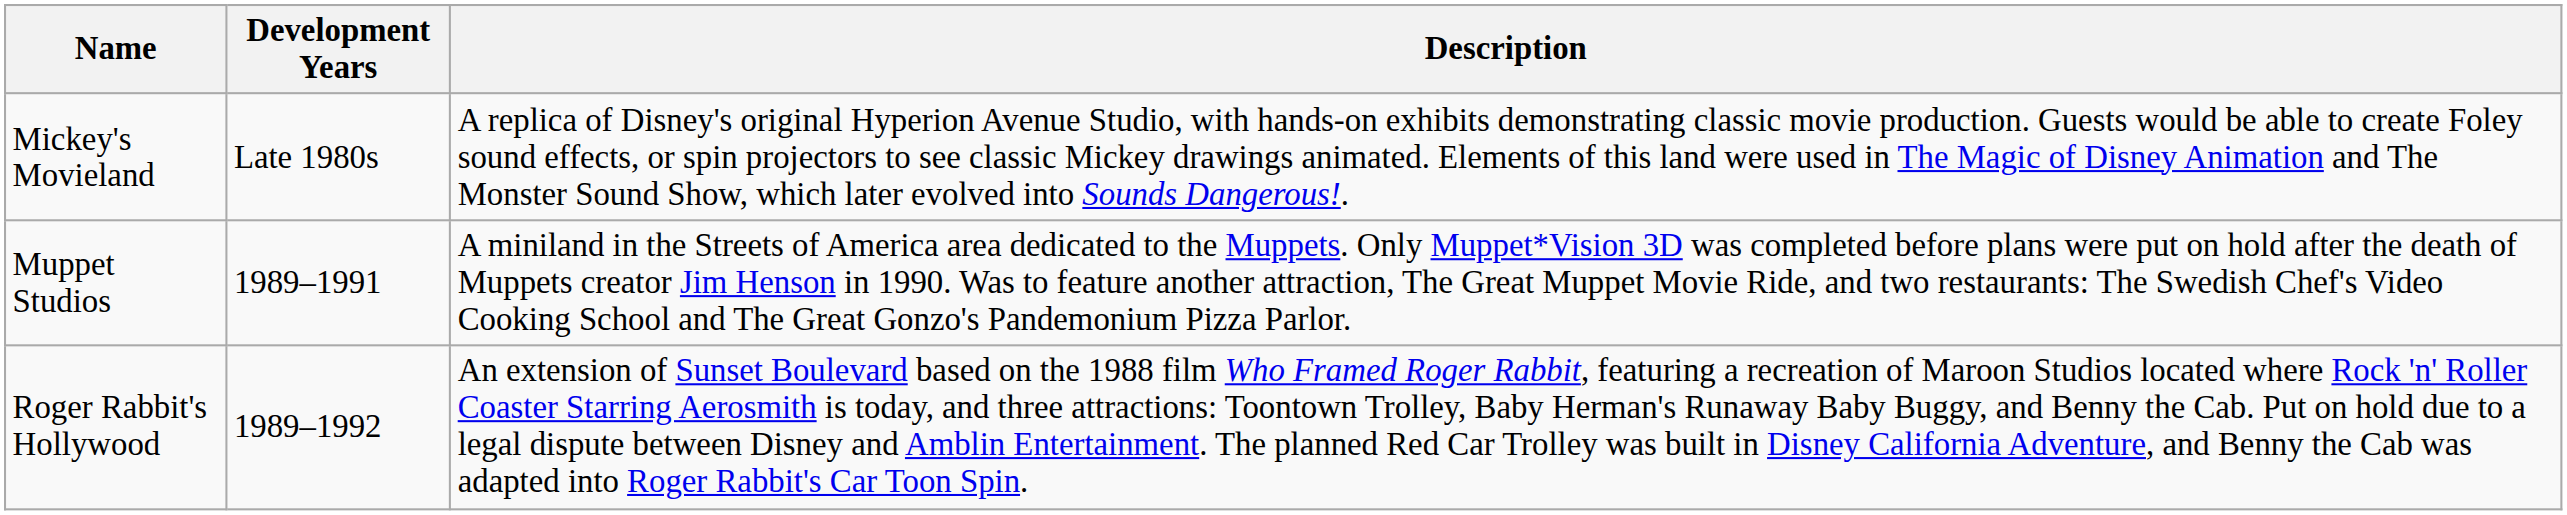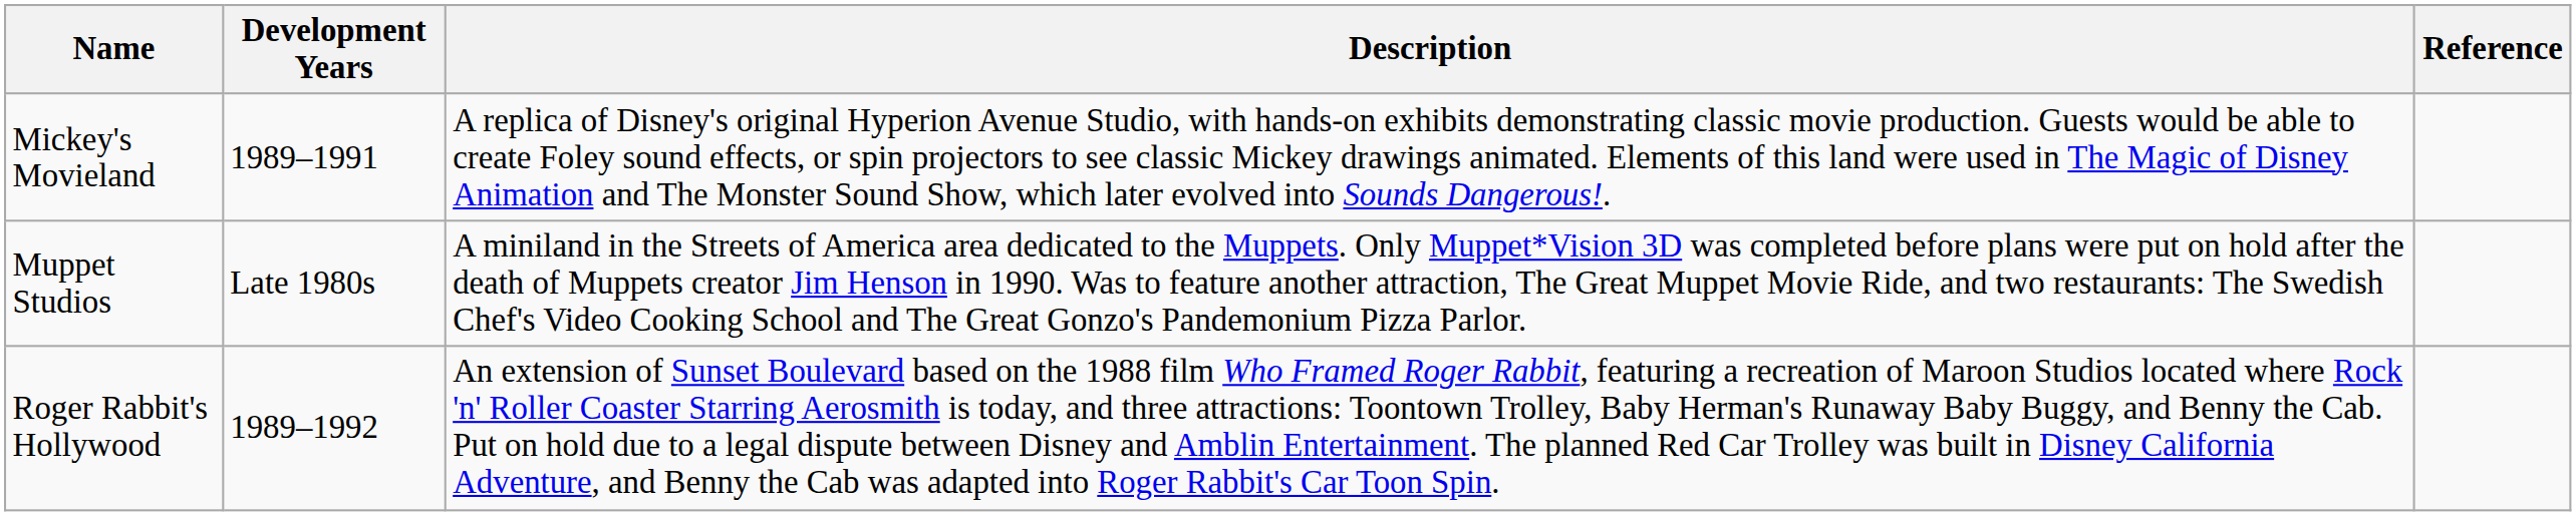+ column: Reference
Mickey's Movieland | Development Years: Late 1980s -> 1989–1991
Muppet Studios | Development Years: 1989–1991 -> Late 1980s
